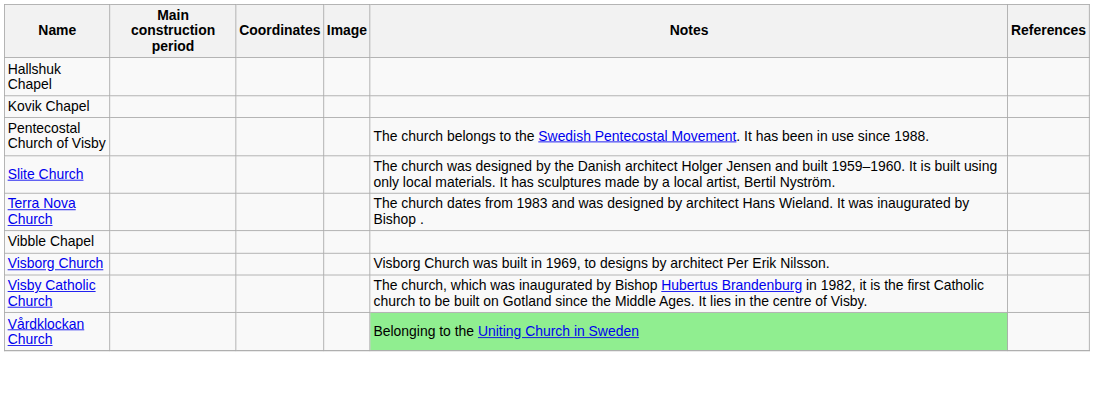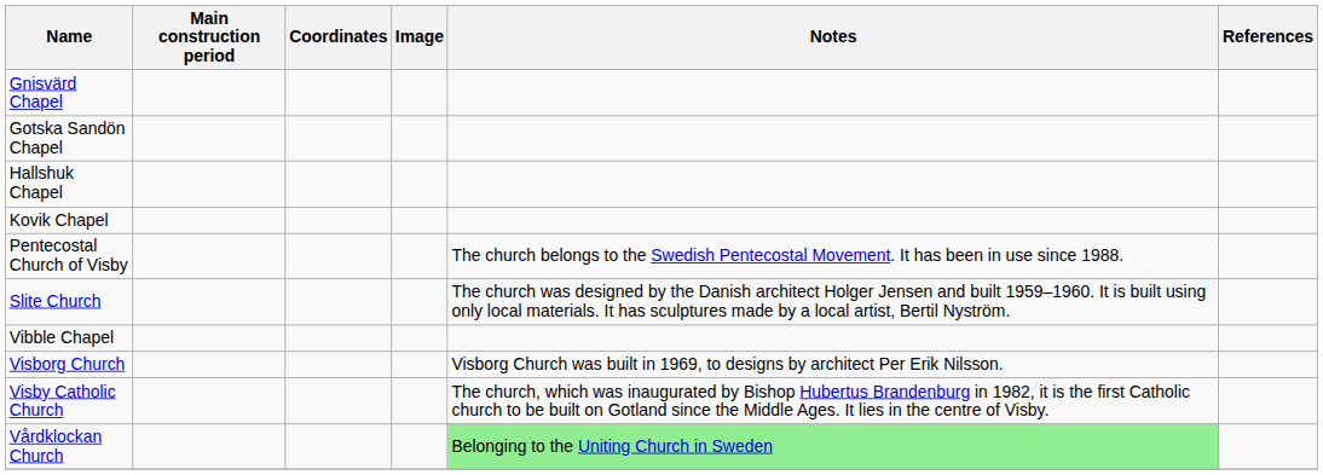+ row: Gnisvärd Chapel
+ row: Gotska Sandön Chapel
- row: Terra Nova Church | The church dates from 1983 and was designed by architect Hans Wieland. It was inaugurated by Bishop .
